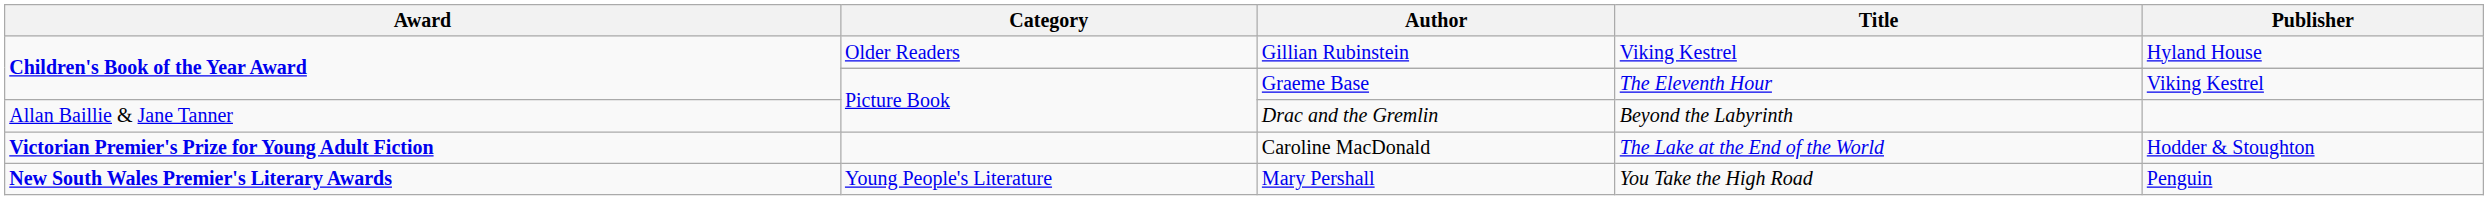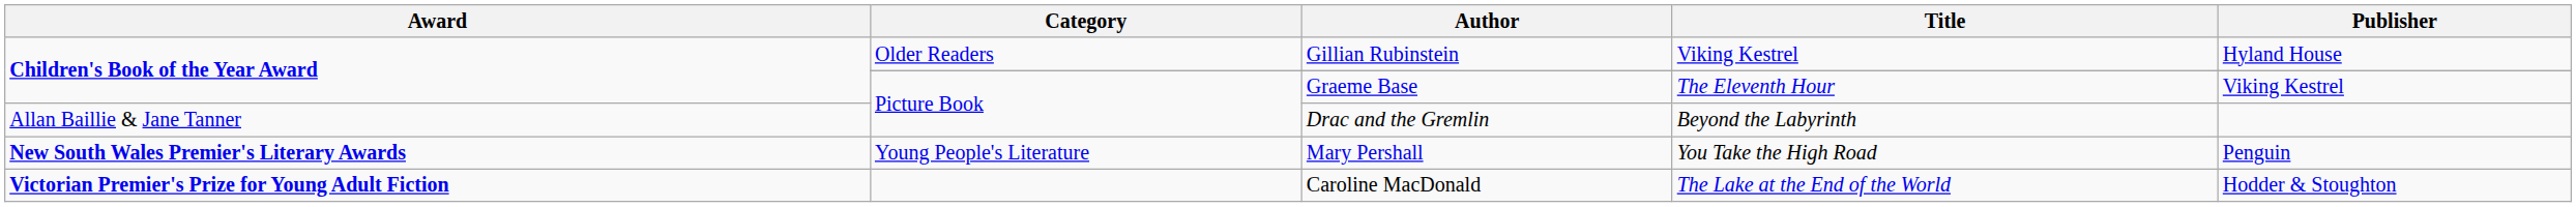rows swapped: Mary Pershall <-> Caroline MacDonald
